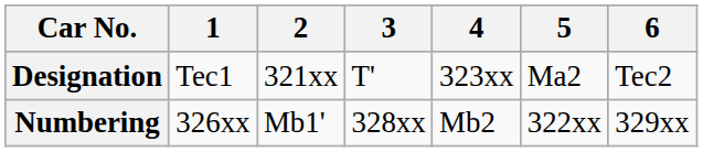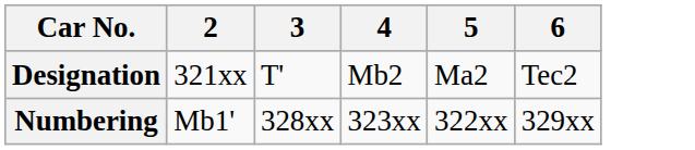- column: 1 | Tec1 | 326xx
Designation | 4: 323xx -> Mb2
Numbering | 4: Mb2 -> 323xx
